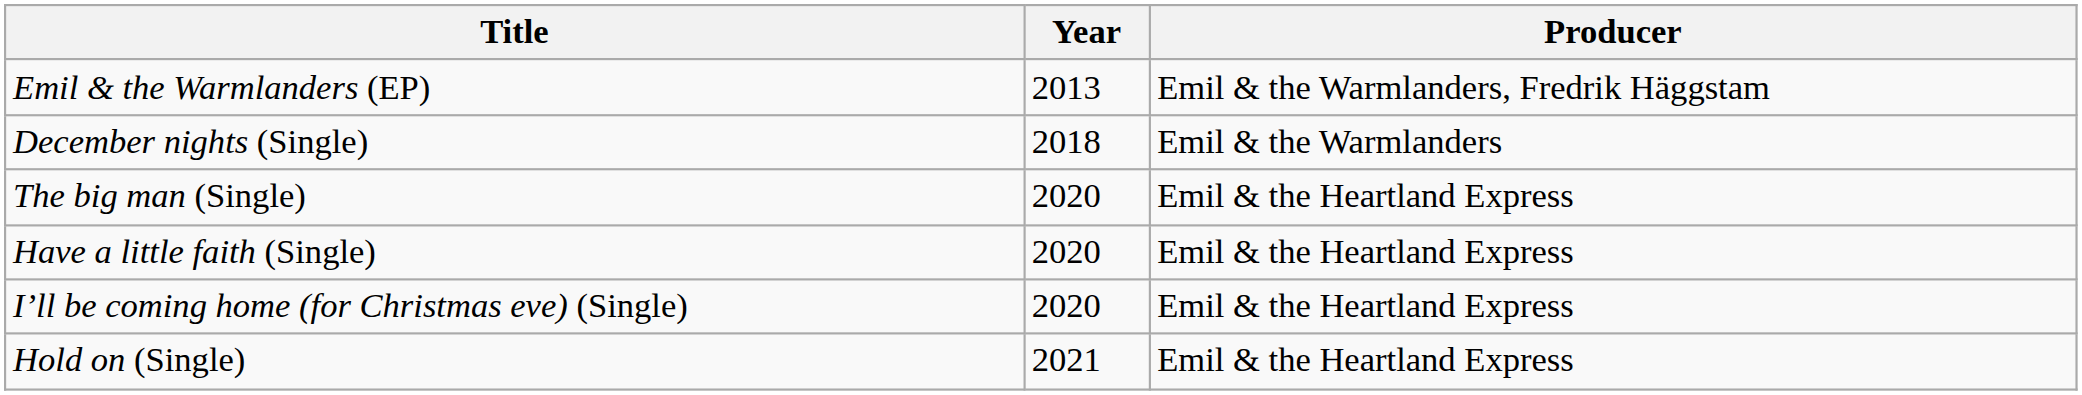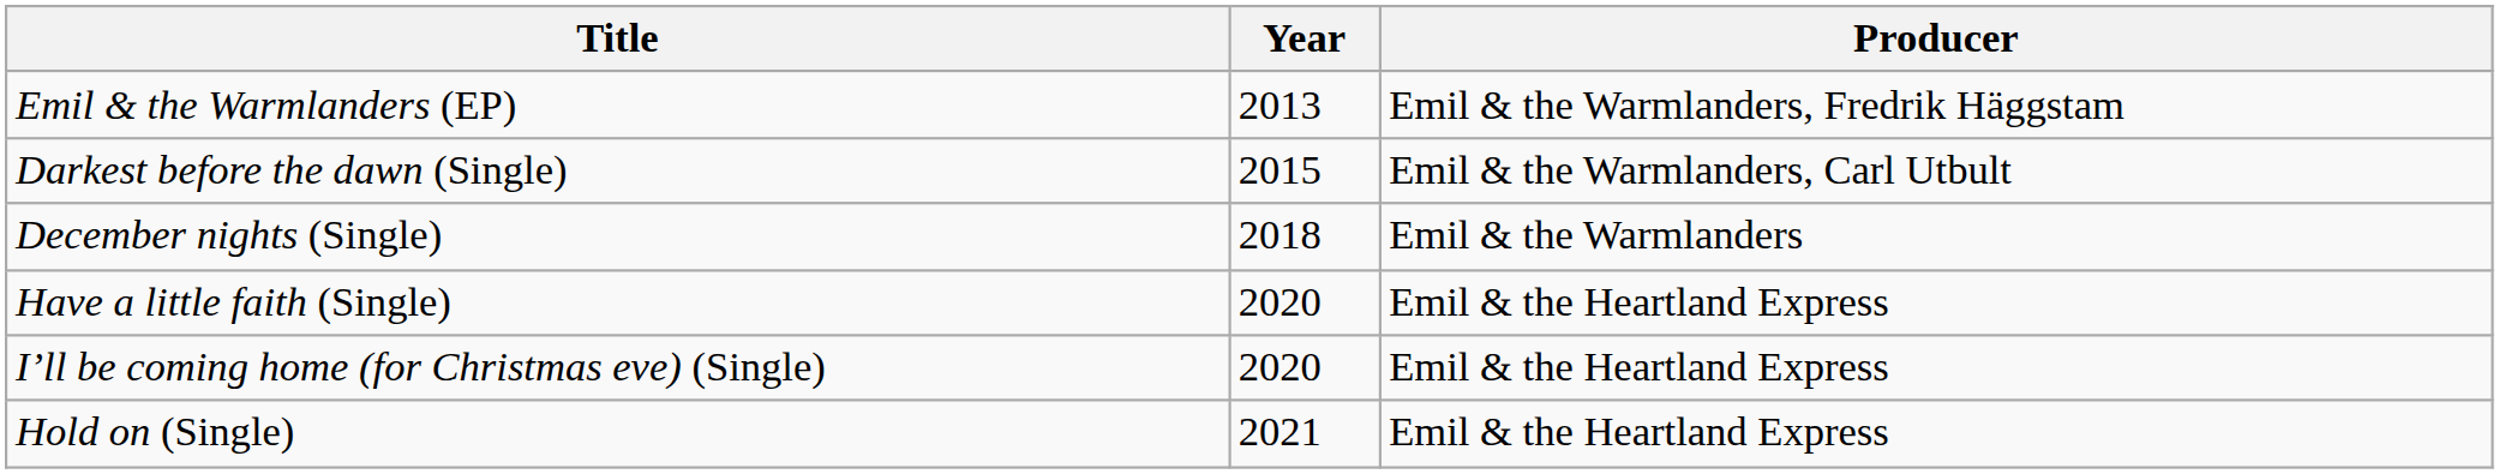+ row: Darkest before the dawn (Single) | 2015 | Emil & the Warmlanders, Carl Utbult
- row: The big man (Single) | 2020 | Emil & the Heartland Express
